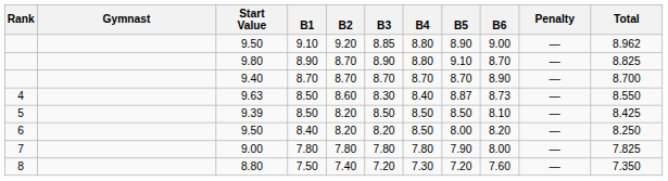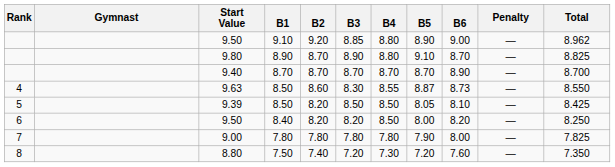4 / 8.50 | B4: 8.40 -> 8.55
5 / 8.50 | B5: 8.50 -> 8.05
